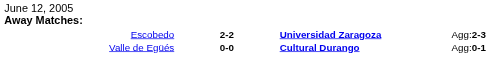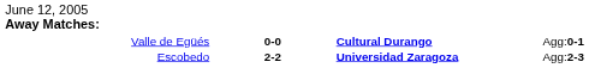rows swapped: Valle de Egüés <-> Escobedo
